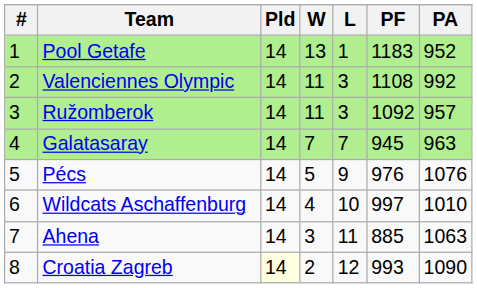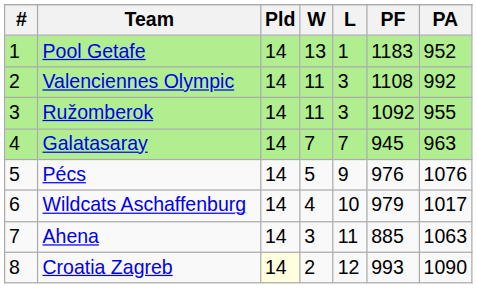Ružomberok | PA: 957 -> 955
Wildcats Aschaffenburg | PF: 997 -> 979
Wildcats Aschaffenburg | PA: 1010 -> 1017
